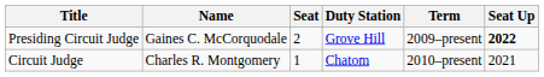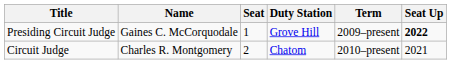Presiding Circuit Judge | Seat: 2 -> 1
Circuit Judge | Seat: 1 -> 2
